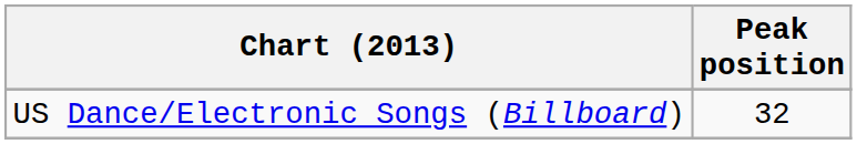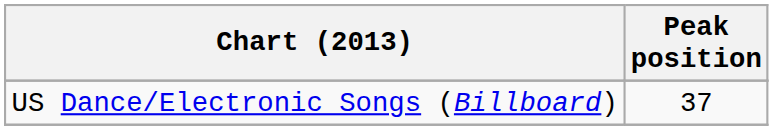US Dance/Electronic Songs (Billboard) | Peak position: 32 -> 37
